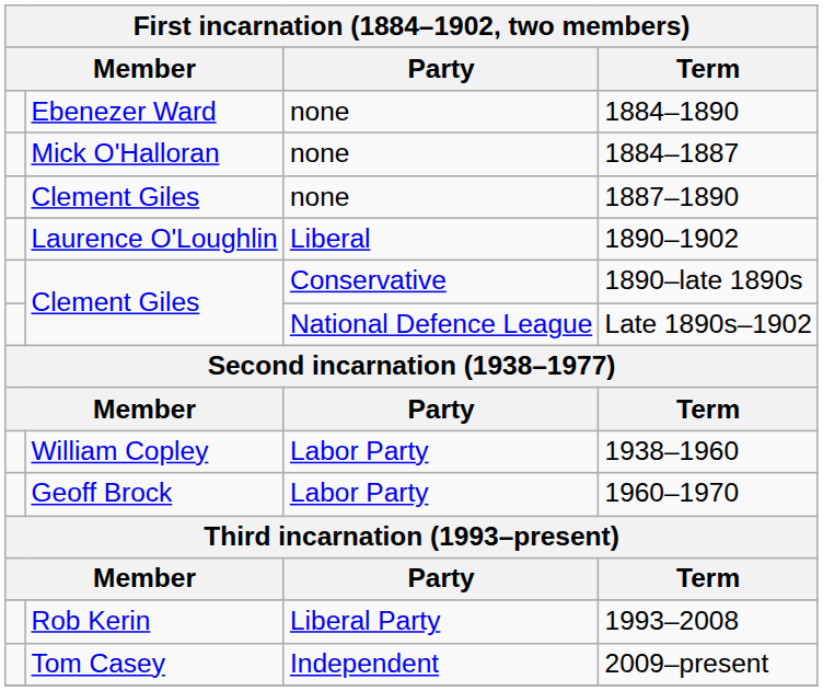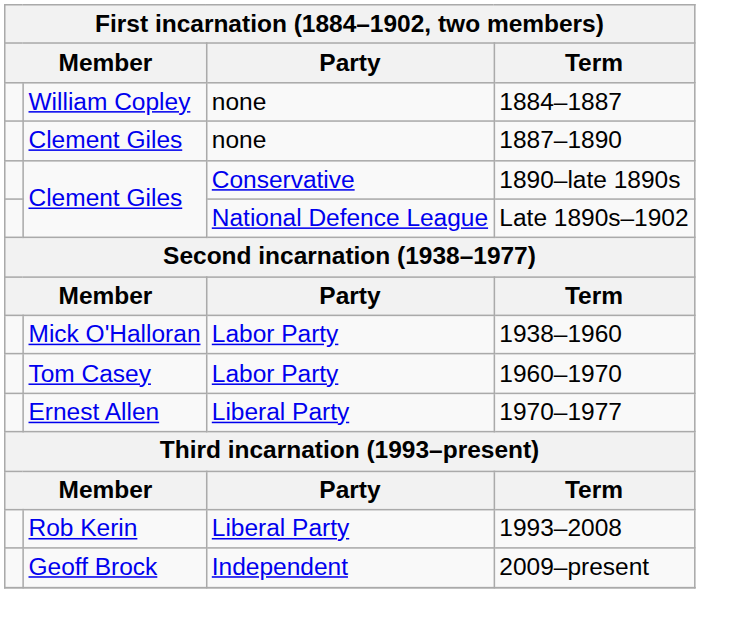- row: Ebenezer Ward | none | 1884–1890
1884–1887 | column 2: Mick O'Halloran -> William Copley
- row: Laurence O'Loughlin | Liberal | 1890–1902
1938–1960 | column 2: William Copley -> Mick O'Halloran
1960–1970 | column 2: Geoff Brock -> Tom Casey
+ row: Ernest Allen | Liberal Party | 1970–1977
2009–present | column 2: Tom Casey -> Geoff Brock
